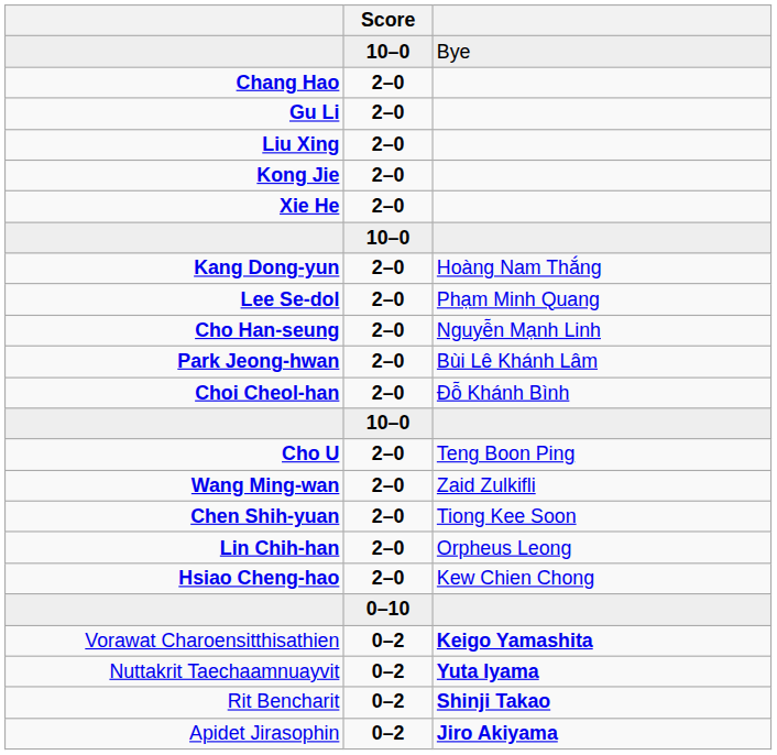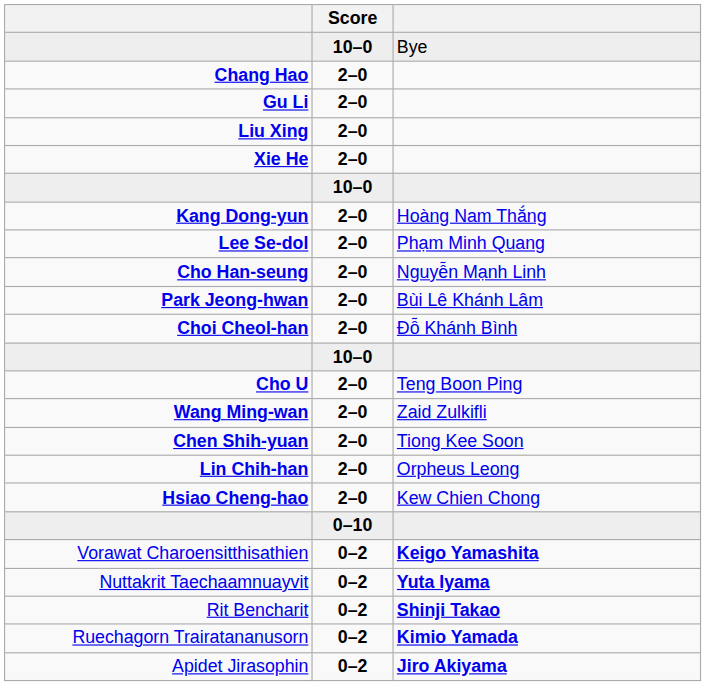- row: Kong Jie | 2–0
+ row: Ruechagorn Trairatananusorn | 0–2 | Kimio Yamada
